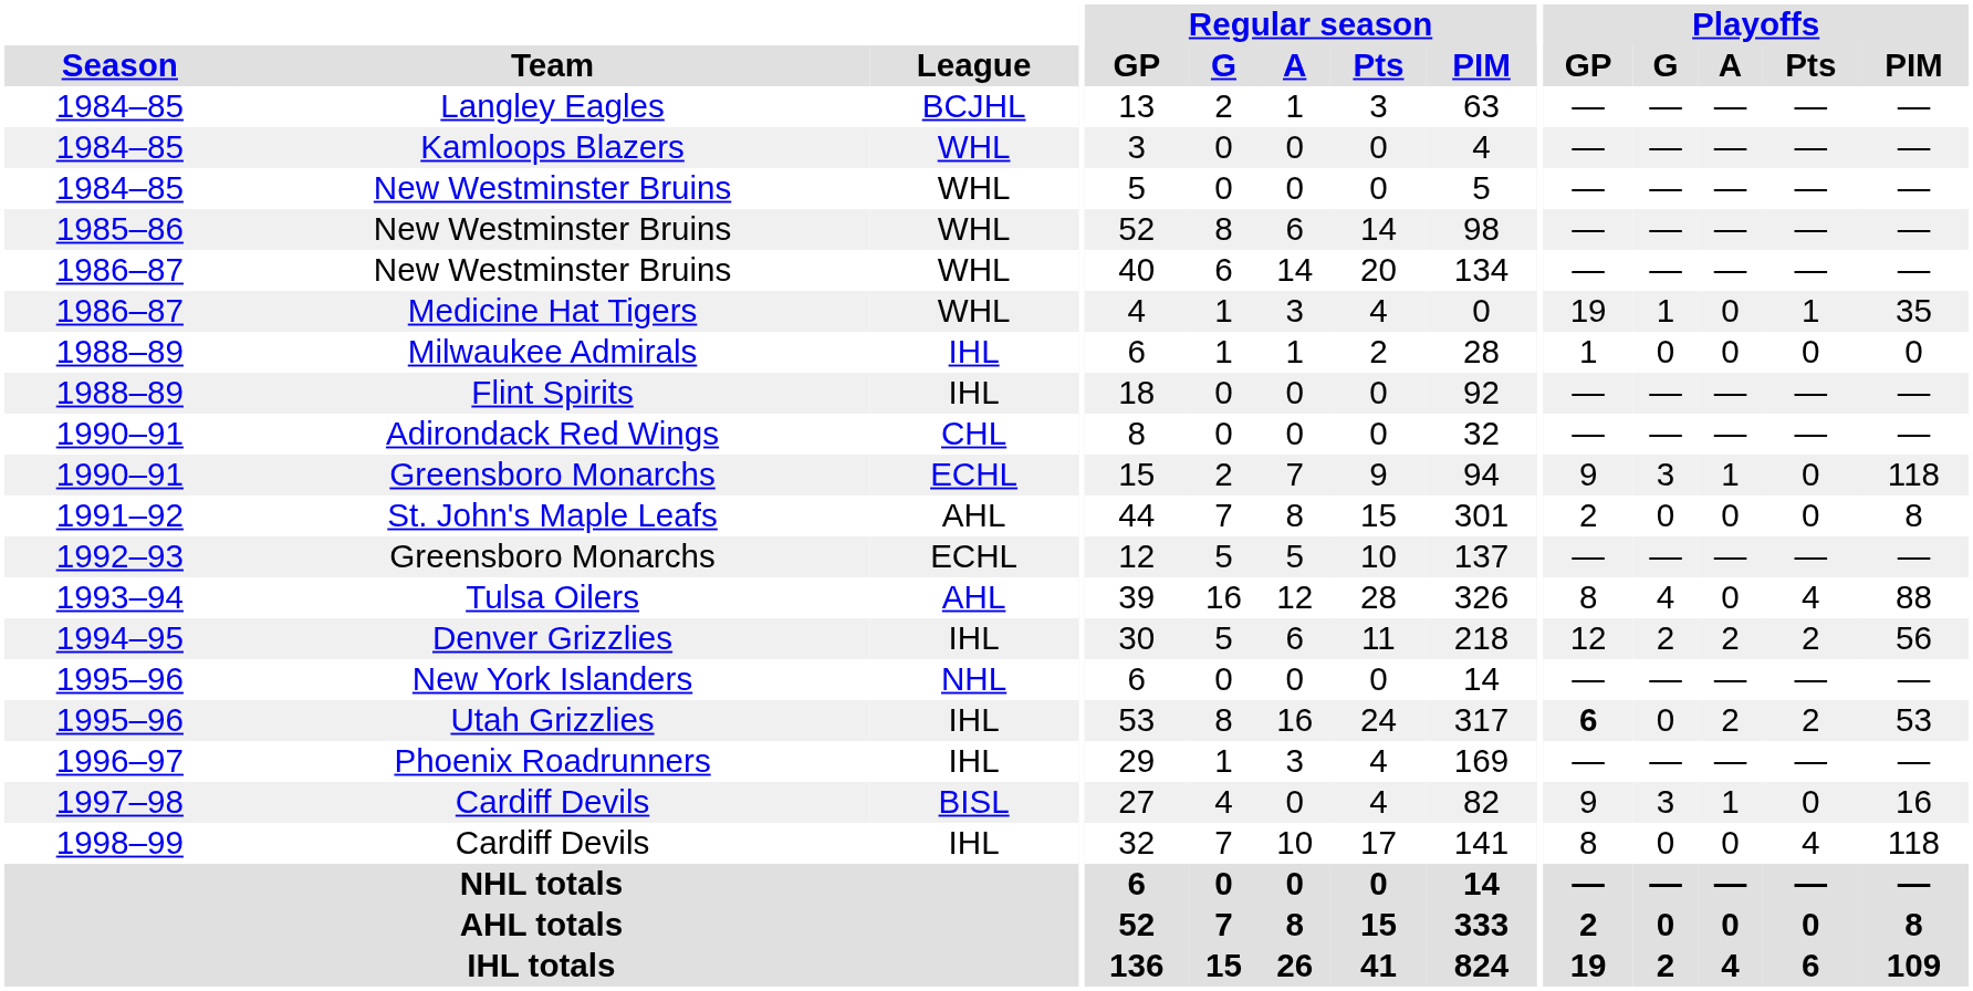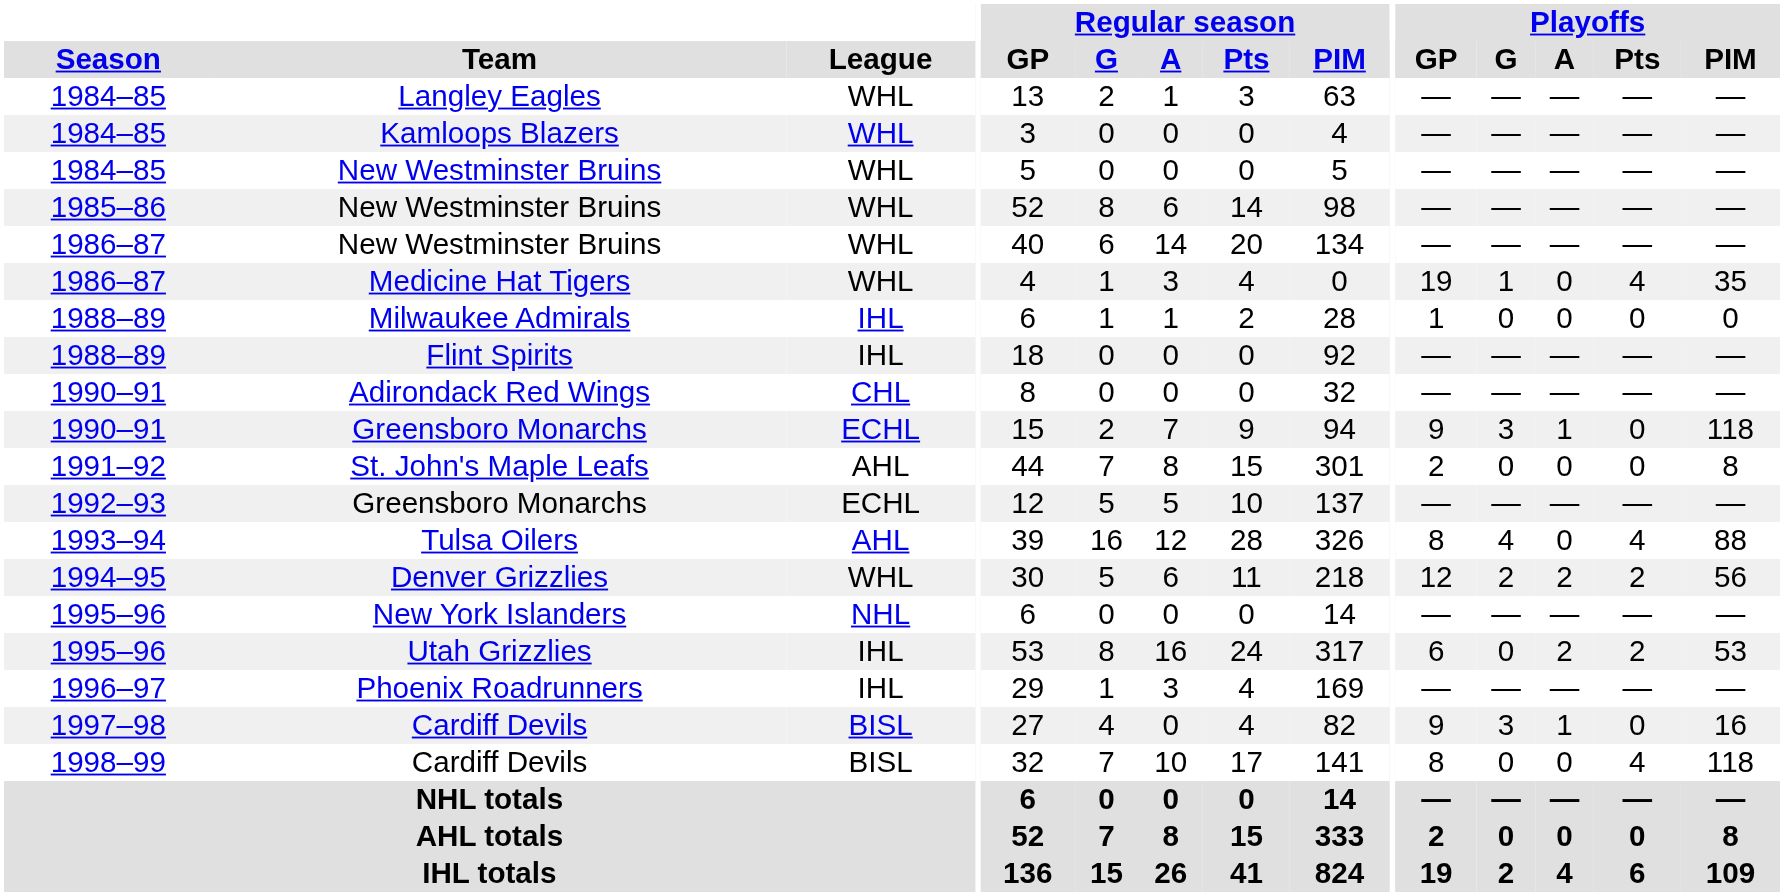Langley Eagles | League: BCJHL -> WHL
Medicine Hat Tigers | Playoffs / Pts: 1 -> 4
Denver Grizzlies | League: IHL -> WHL
Utah Grizzlies | Playoffs / GP: bold -> normal
1998–99 / Cardiff Devils | League: IHL -> BISL
